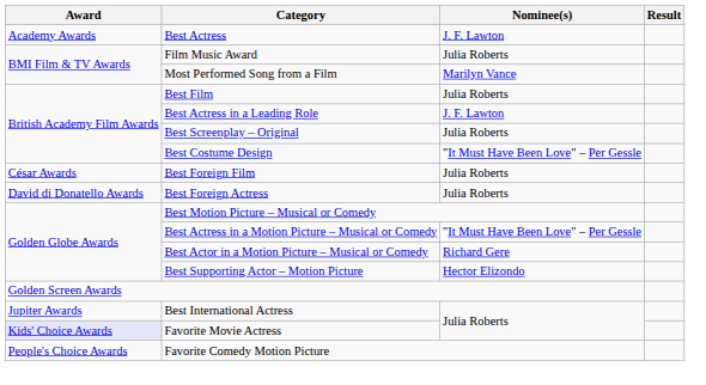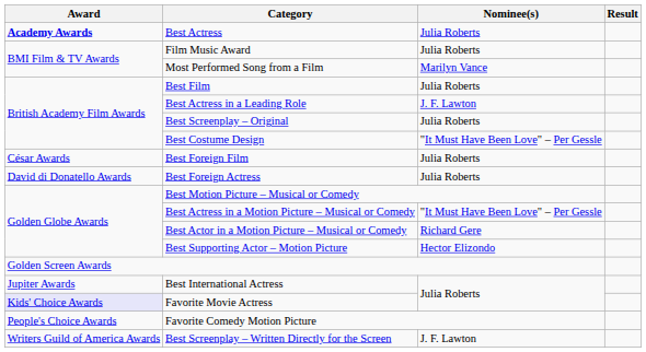Best Actress | Award: normal -> bold
Best Actress | Nominee(s): J. F. Lawton -> Julia Roberts
+ row: Writers Guild of America Awards | Best Screenplay – Written Directly for the Screen | J. F. Lawton
